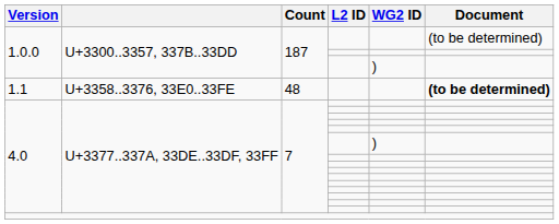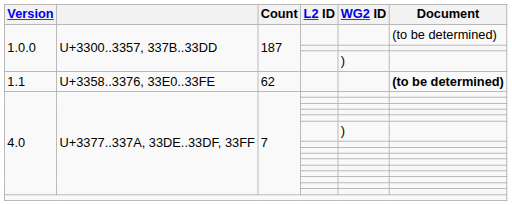1.1 | Count: 48 -> 62
